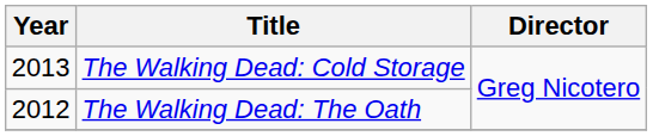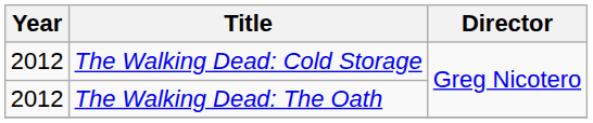The Walking Dead: Cold Storage | Year: 2013 -> 2012
